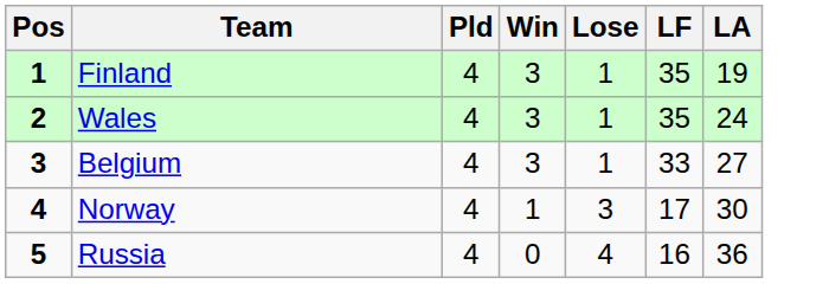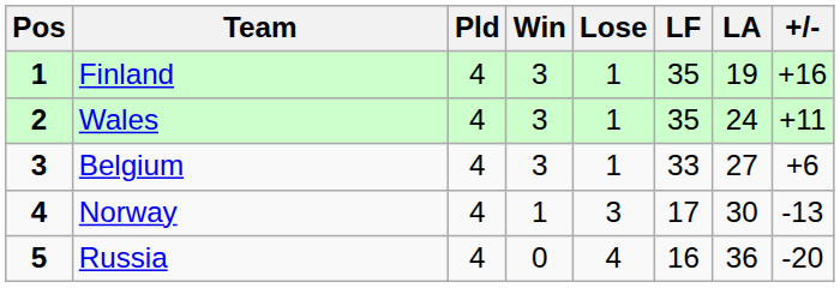+ column: +/- | +16 | +11 | +6 | -13 | -20
